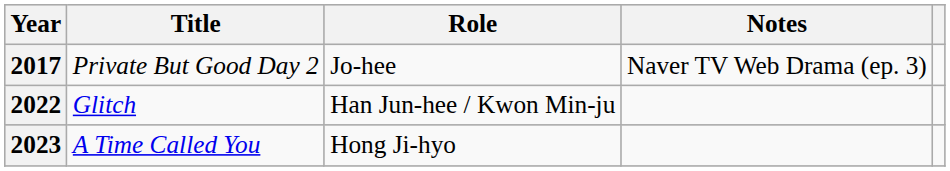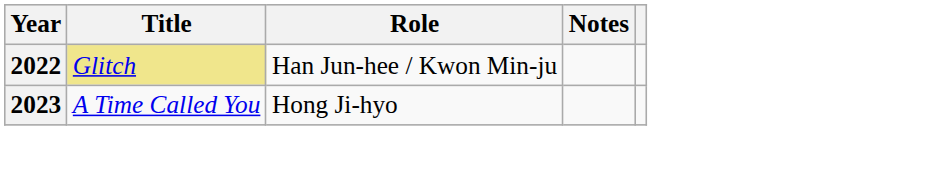- row: 2017 | Private But Good Day 2 | Jo-hee | Naver TV Web Drama (ep. 3)
2022 | Title: no background -> khaki background
